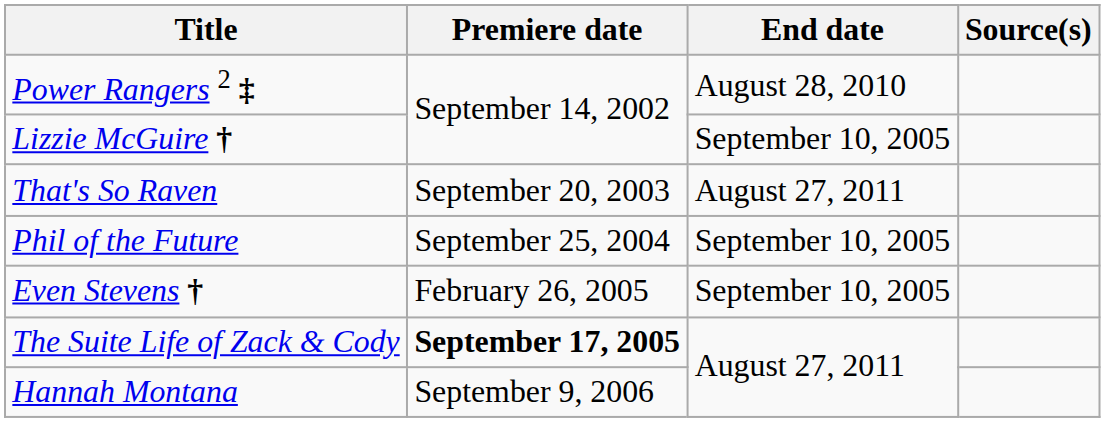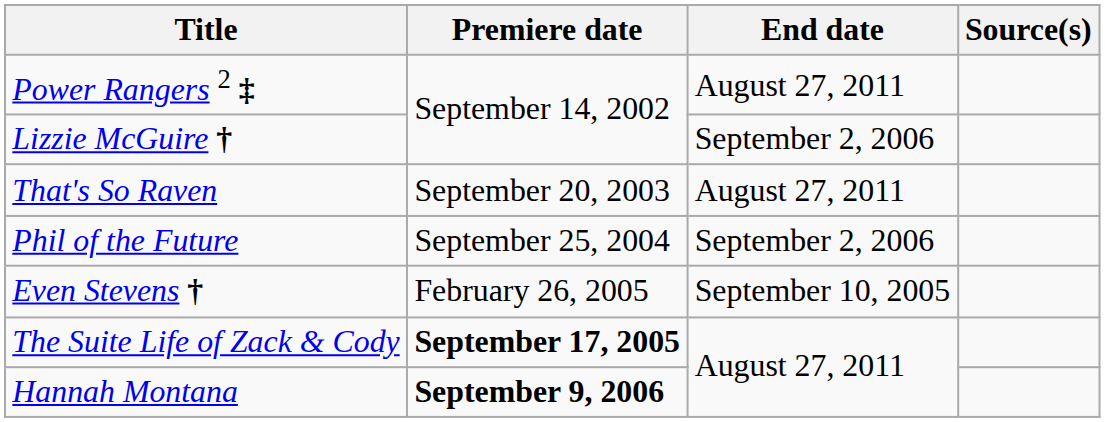Power Rangers 2 ‡ | End date: August 28, 2010 -> August 27, 2011
Lizzie McGuire † | End date: September 10, 2005 -> September 2, 2006
Phil of the Future | End date: September 10, 2005 -> September 2, 2006
Hannah Montana | Premiere date: normal -> bold
